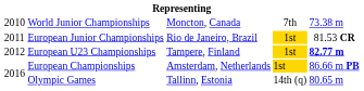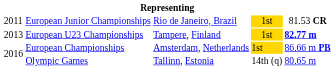- row: 2010 | World Junior Championships | Moncton, Canada | 7th | 73.38 m
European U23 Championships | column 1: 2012 -> 2013
